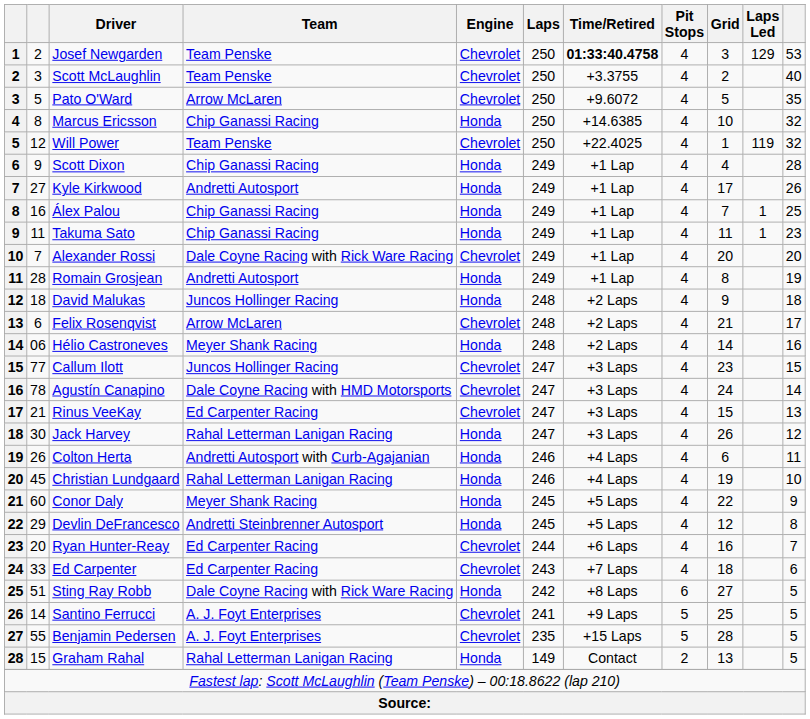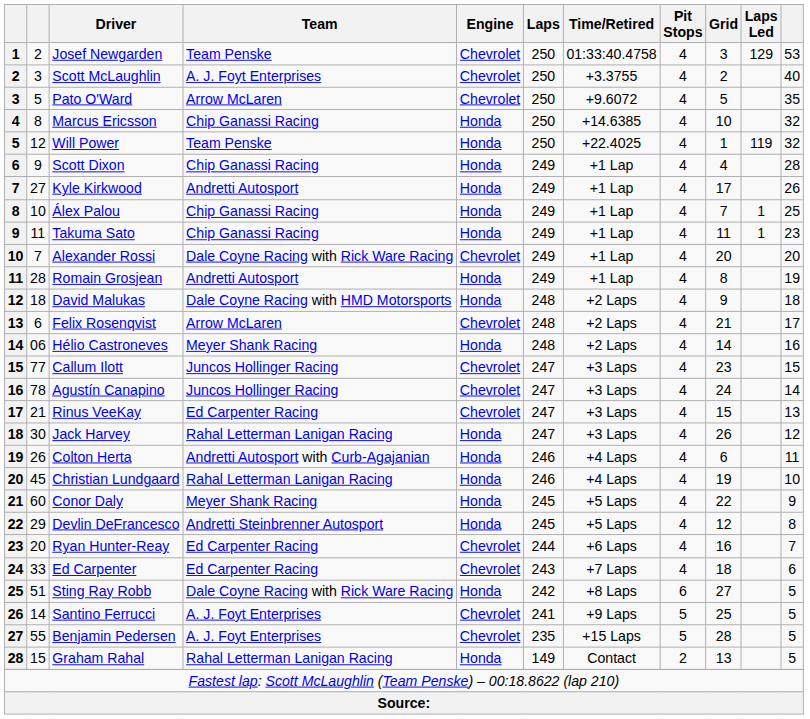Josef Newgarden | Time/Retired: bold -> normal
Scott McLaughlin | Team: Team Penske -> A. J. Foyt Enterprises
Will Power | Engine: Chevrolet -> Honda
Álex Palou | column 2: 16 -> 10
David Malukas | Team: Juncos Hollinger Racing -> Dale Coyne Racing with HMD Motorsports
Agustín Canapino | Team: Dale Coyne Racing with HMD Motorsports -> Juncos Hollinger Racing
